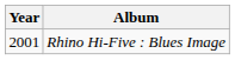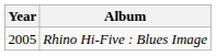Rhino Hi-Five : Blues Image | Year: 2001 -> 2005
